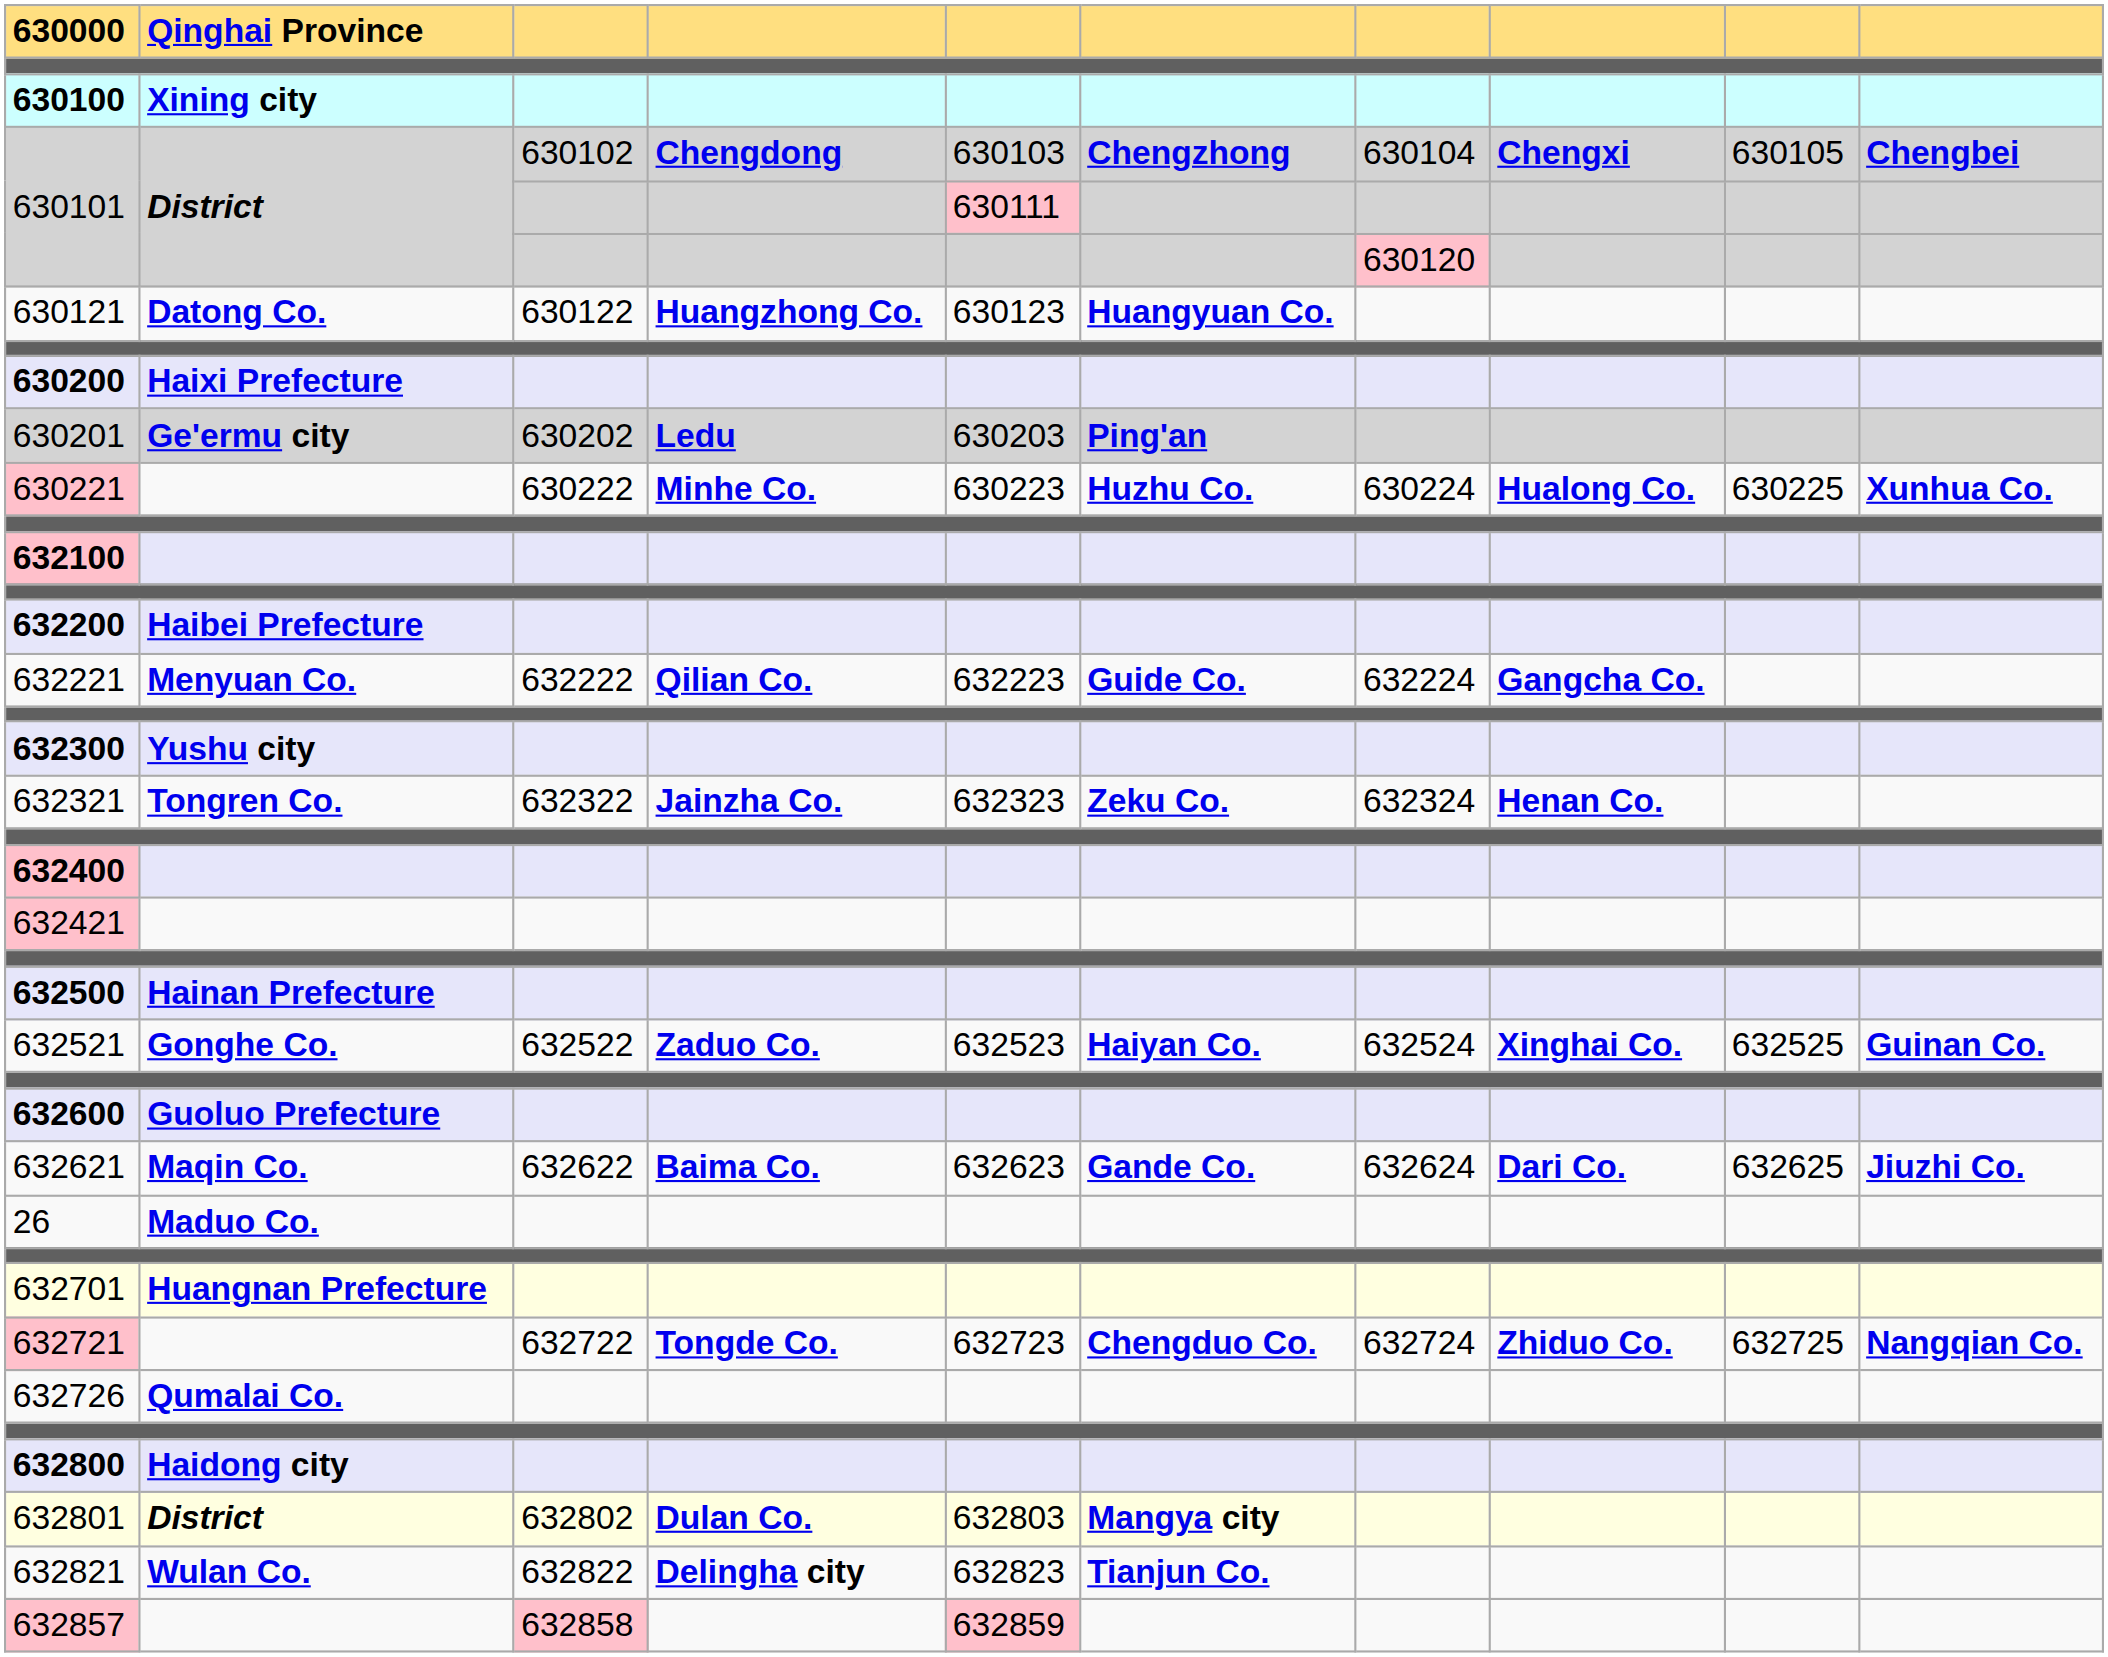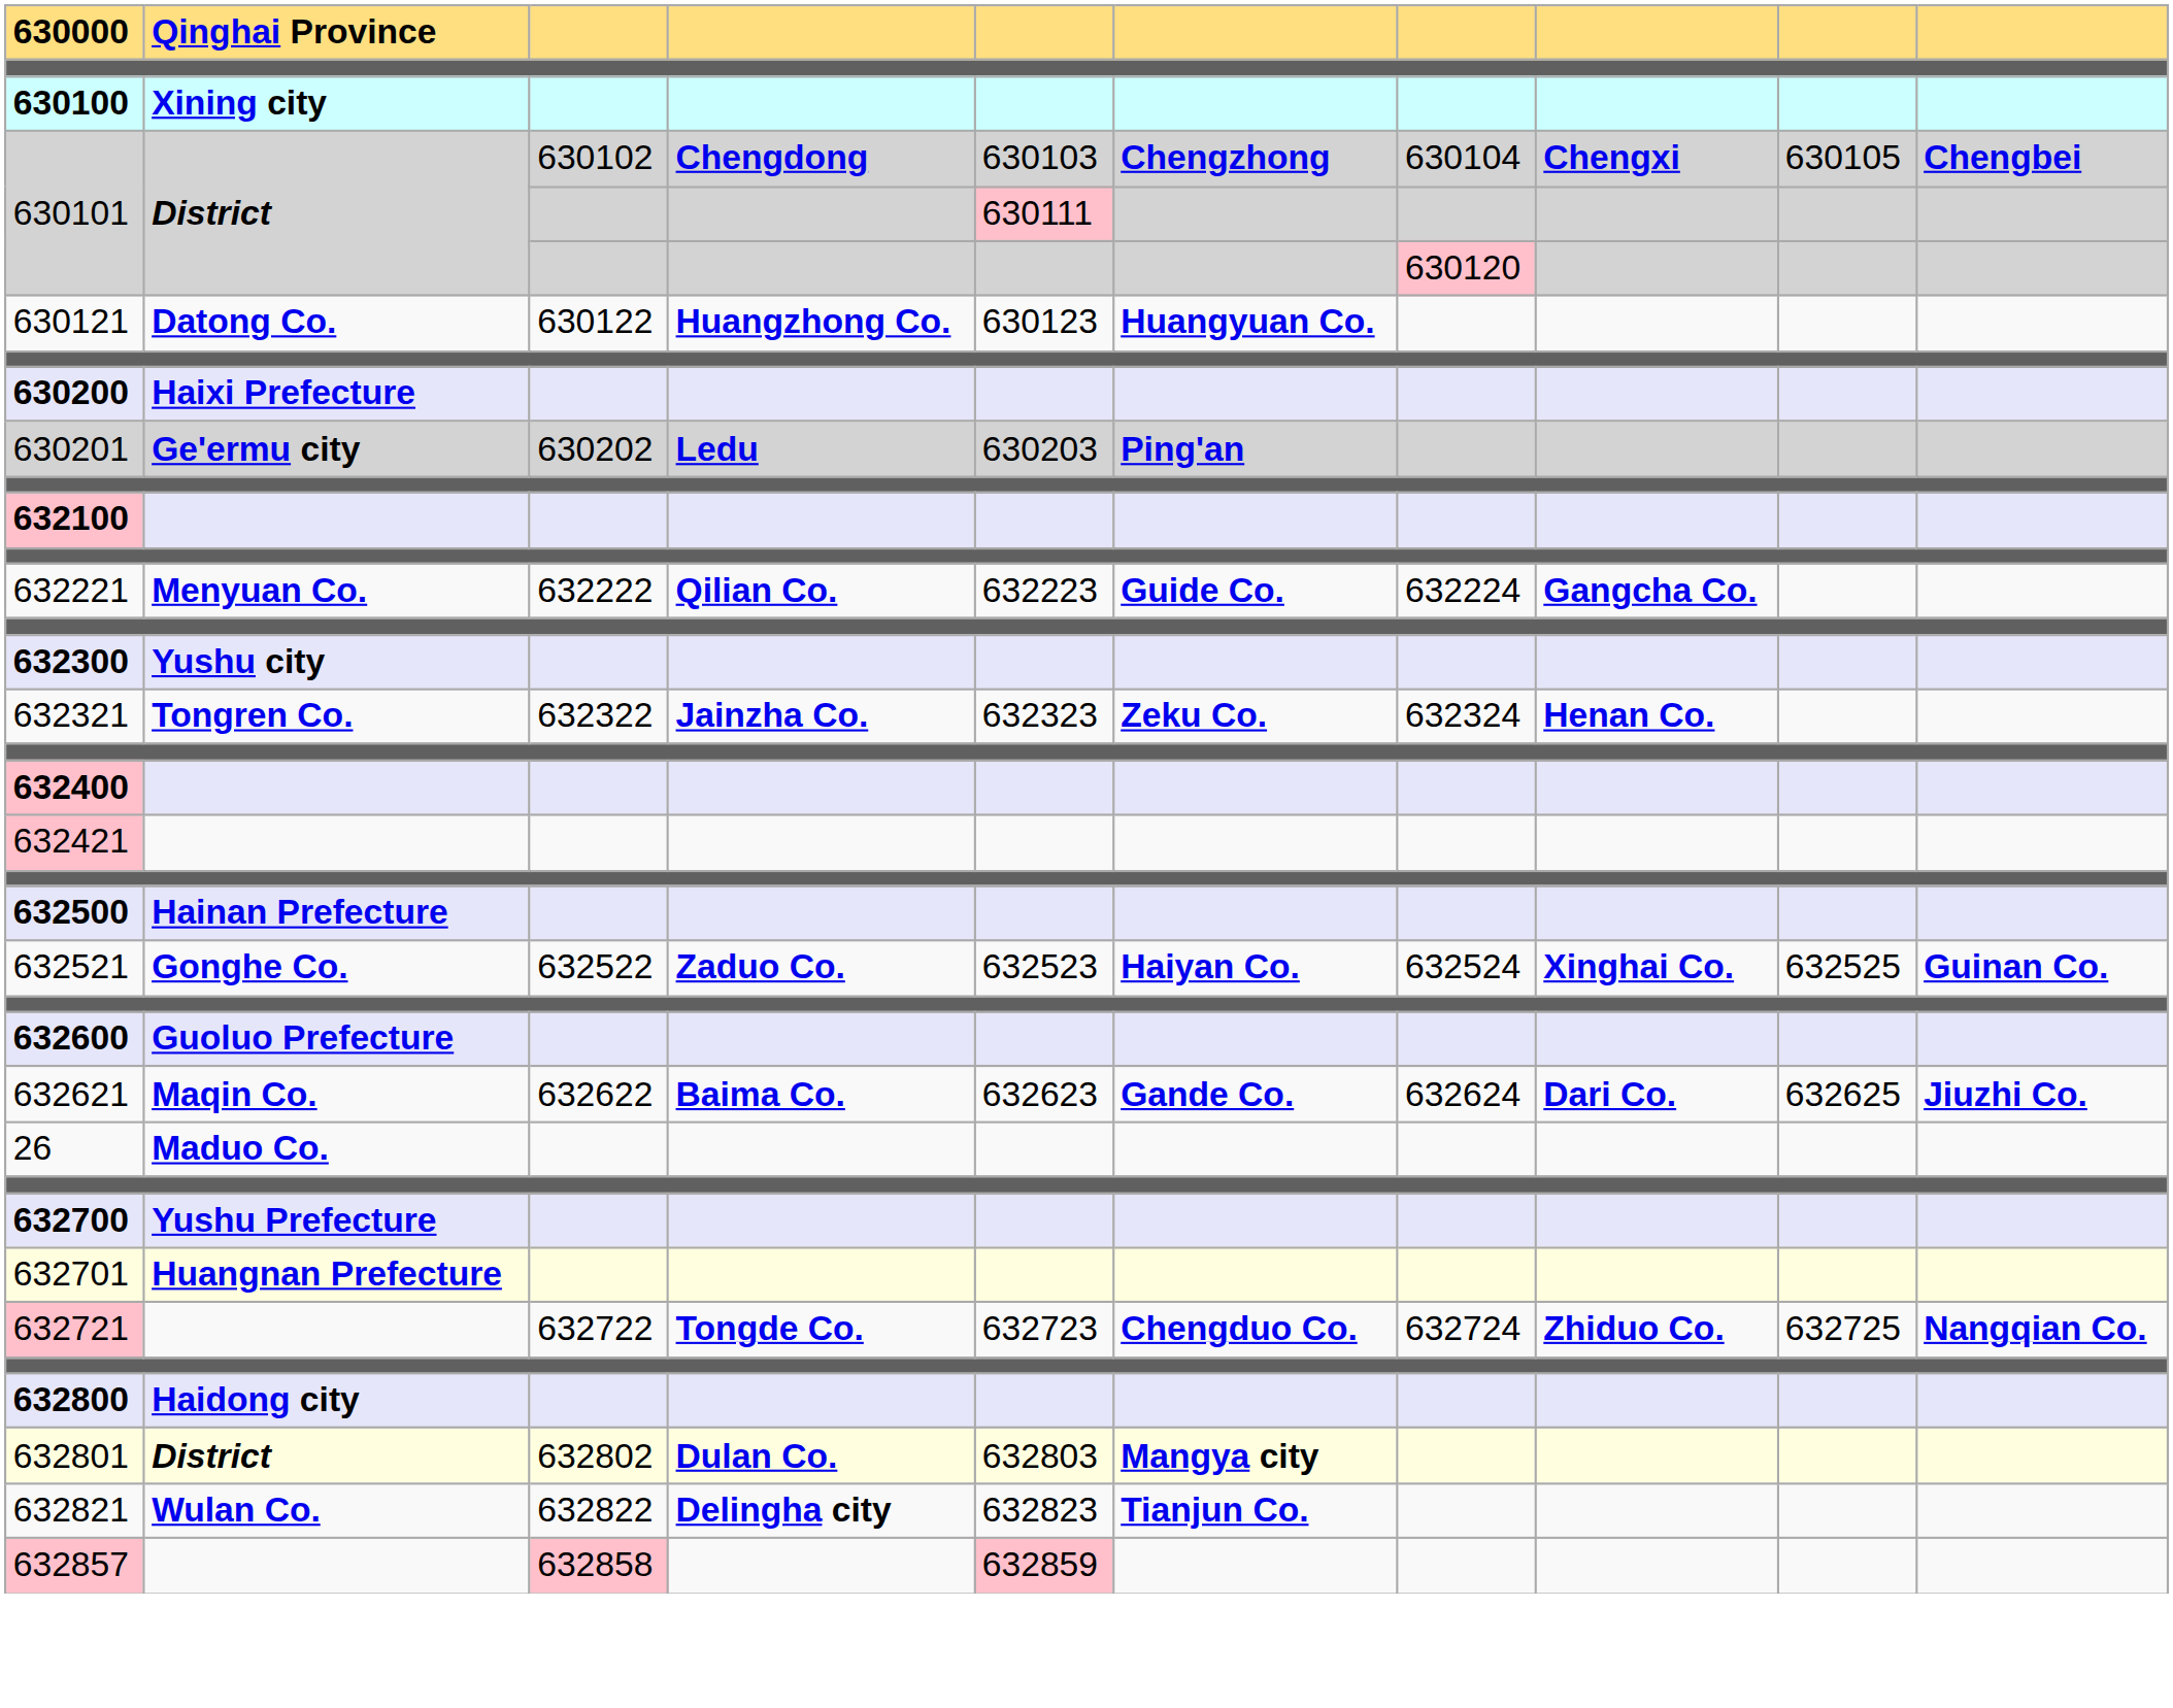- row: 630221 | 630222 | Minhe Co. | 630223 | Huzhu Co. | 630224 | Hualong Co. | 630225 | Xunhua Co.
- row: 632200 | Haibei Prefecture
+ row: 632700 | Yushu Prefecture
- row: 632726 | Qumalai Co.
